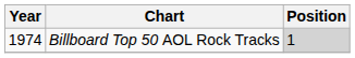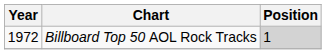Billboard Top 50 AOL Rock Tracks | Year: 1974 -> 1972
